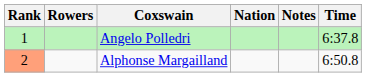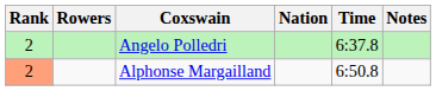columns swapped: Time <-> Notes
Angelo Polledri | Rank: 1 -> 2
